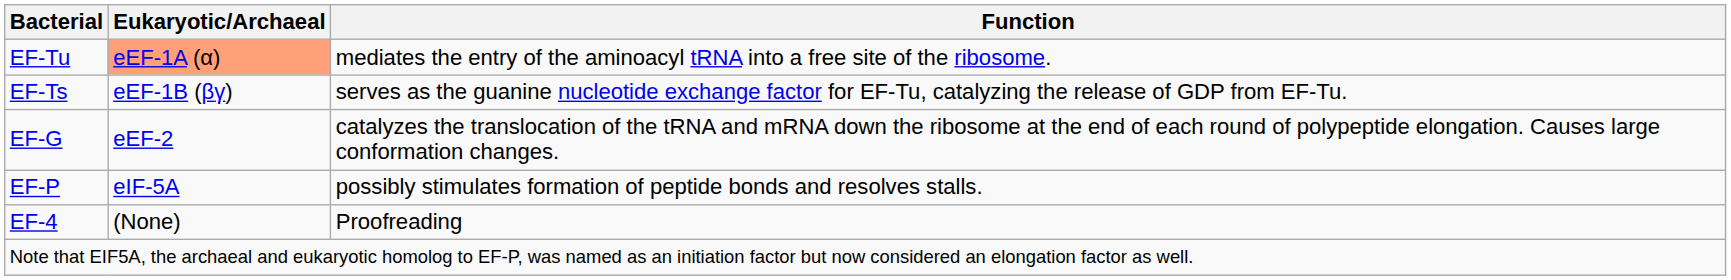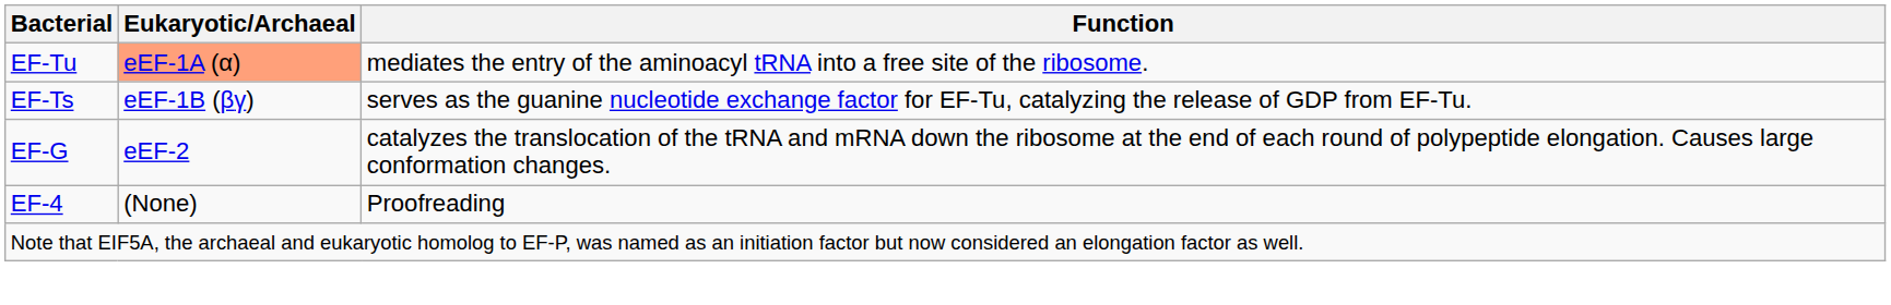- row: EF-P | eIF-5A | possibly stimulates formation of peptide bonds and resolves stalls.
